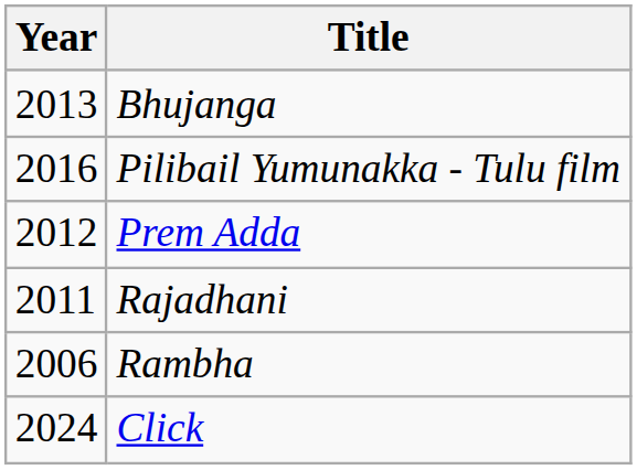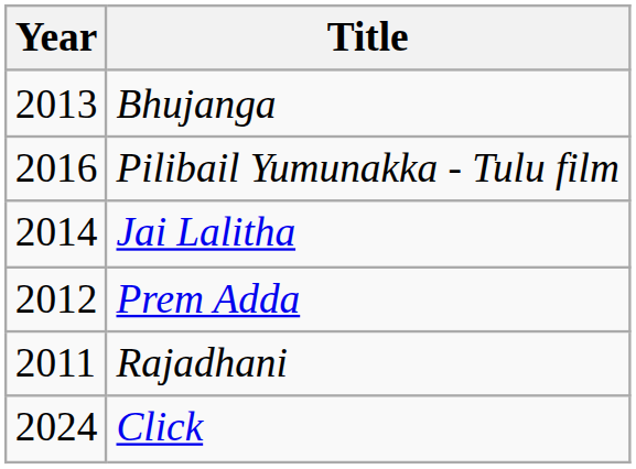+ row: 2014 | Jai Lalitha
- row: 2006 | Rambha
